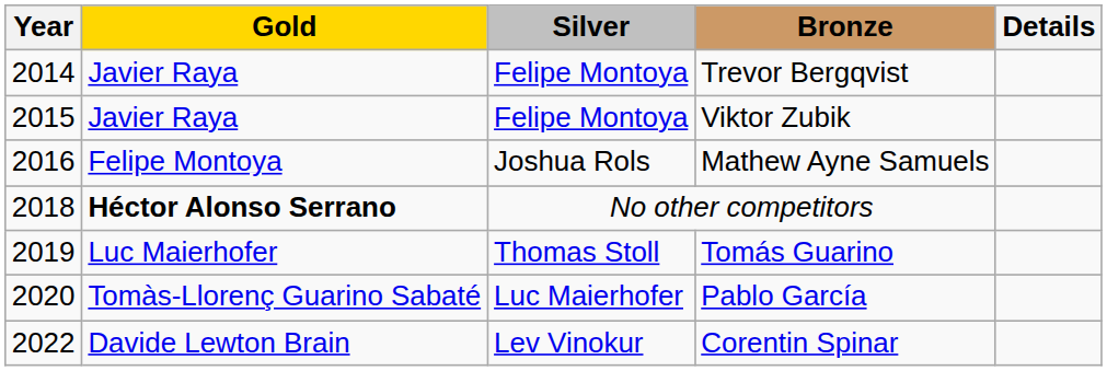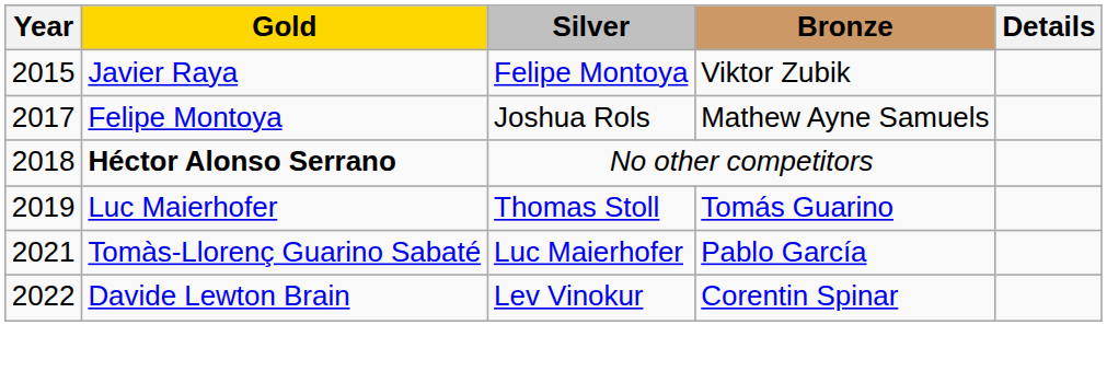- row: 2014 | Javier Raya | Felipe Montoya | Trevor Bergqvist
Mathew Ayne Samuels | Year: 2016 -> 2017
Pablo García | Year: 2020 -> 2021
